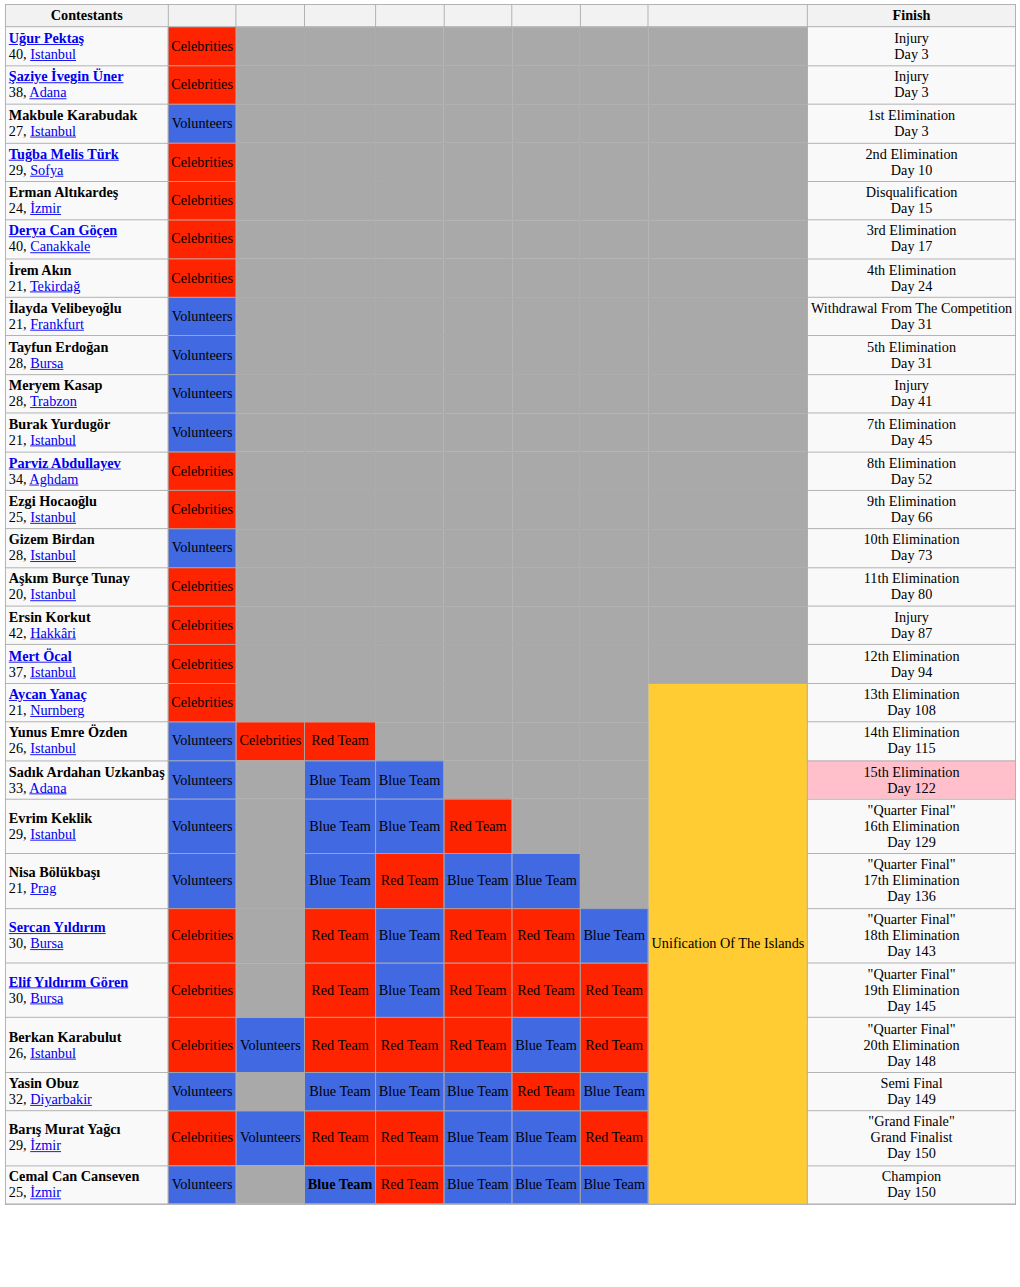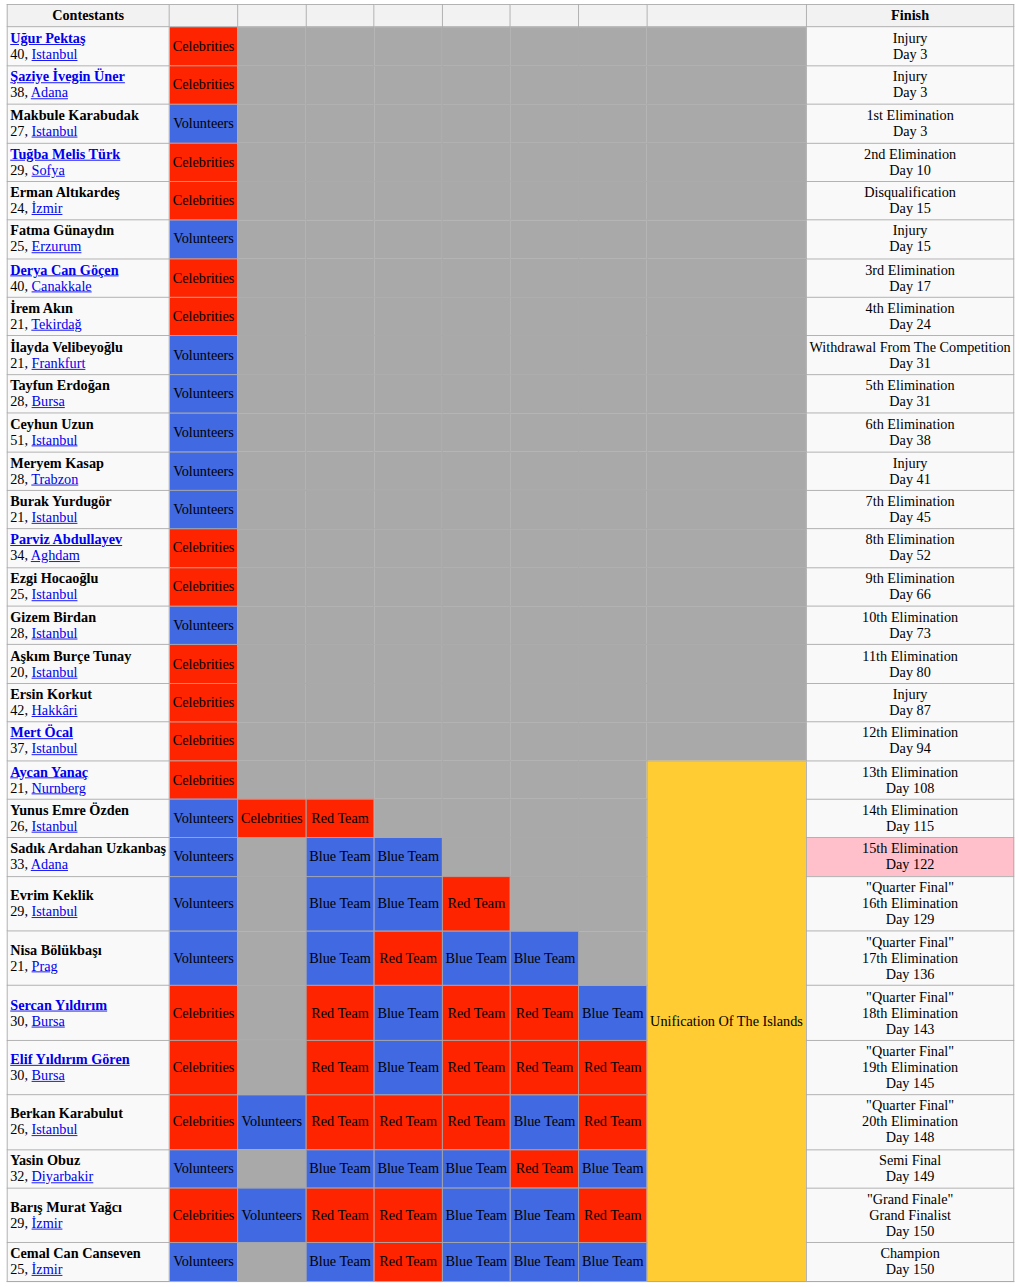+ row: Fatma Günaydın 25, Erzurum | Volunteers | Injury Day 15
+ row: Ceyhun Uzun 51, Istanbul | Volunteers | 6th Elimination Day 38
Cemal Can Canseven 25, İzmir | column 4: bold -> normal
